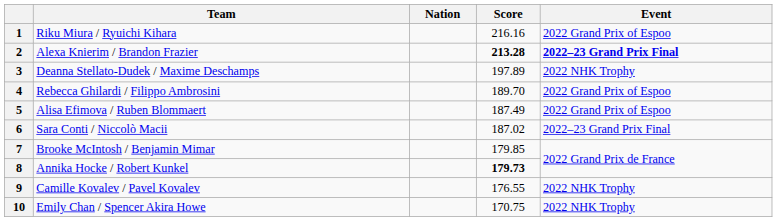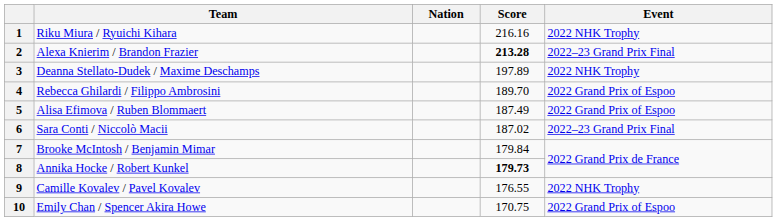1 | Event: 2022 Grand Prix of Espoo -> 2022 NHK Trophy
2 | Event: bold -> normal
7 | Score: 179.85 -> 179.84
10 | Event: 2022 NHK Trophy -> 2022 Grand Prix of Espoo
